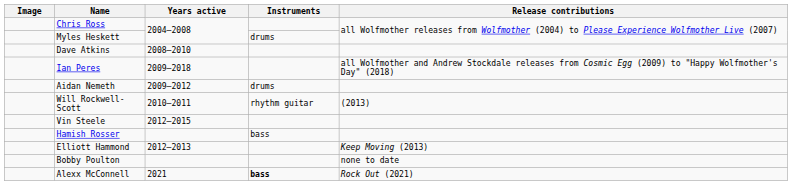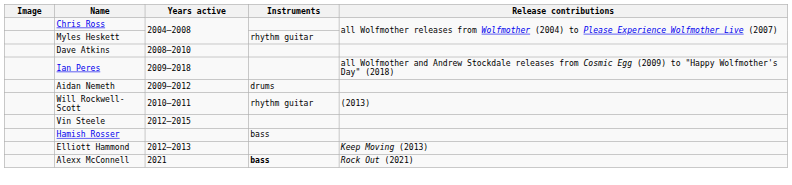Myles Heskett | Instruments: drums -> rhythm guitar
- row: Bobby Poulton | none to date
